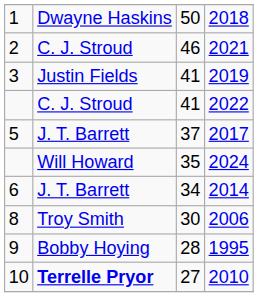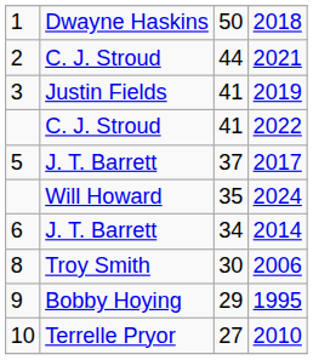2021 | column 3: 46 -> 44
1995 | column 3: 28 -> 29
2010 | column 2: bold -> normal
